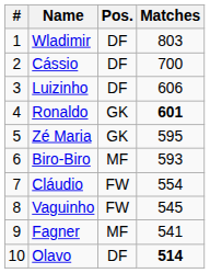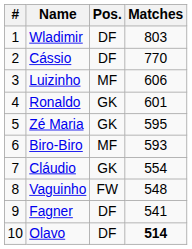Cássio | Matches: 700 -> 770
Luizinho | Pos.: DF -> MF
Ronaldo | Matches: bold -> normal
Cláudio | Pos.: FW -> GK
Vaguinho | Matches: 545 -> 548
Fagner | Pos.: MF -> DF
